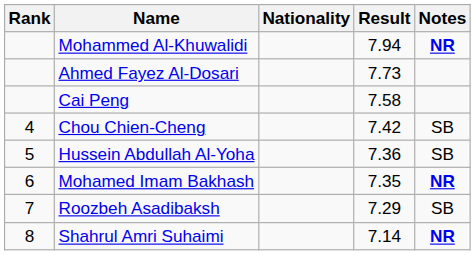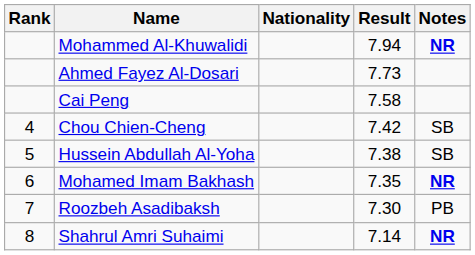Hussein Abdullah Al-Yoha | Result: 7.36 -> 7.38
Roozbeh Asadibaksh | Result: 7.29 -> 7.30
Roozbeh Asadibaksh | Notes: SB -> PB
